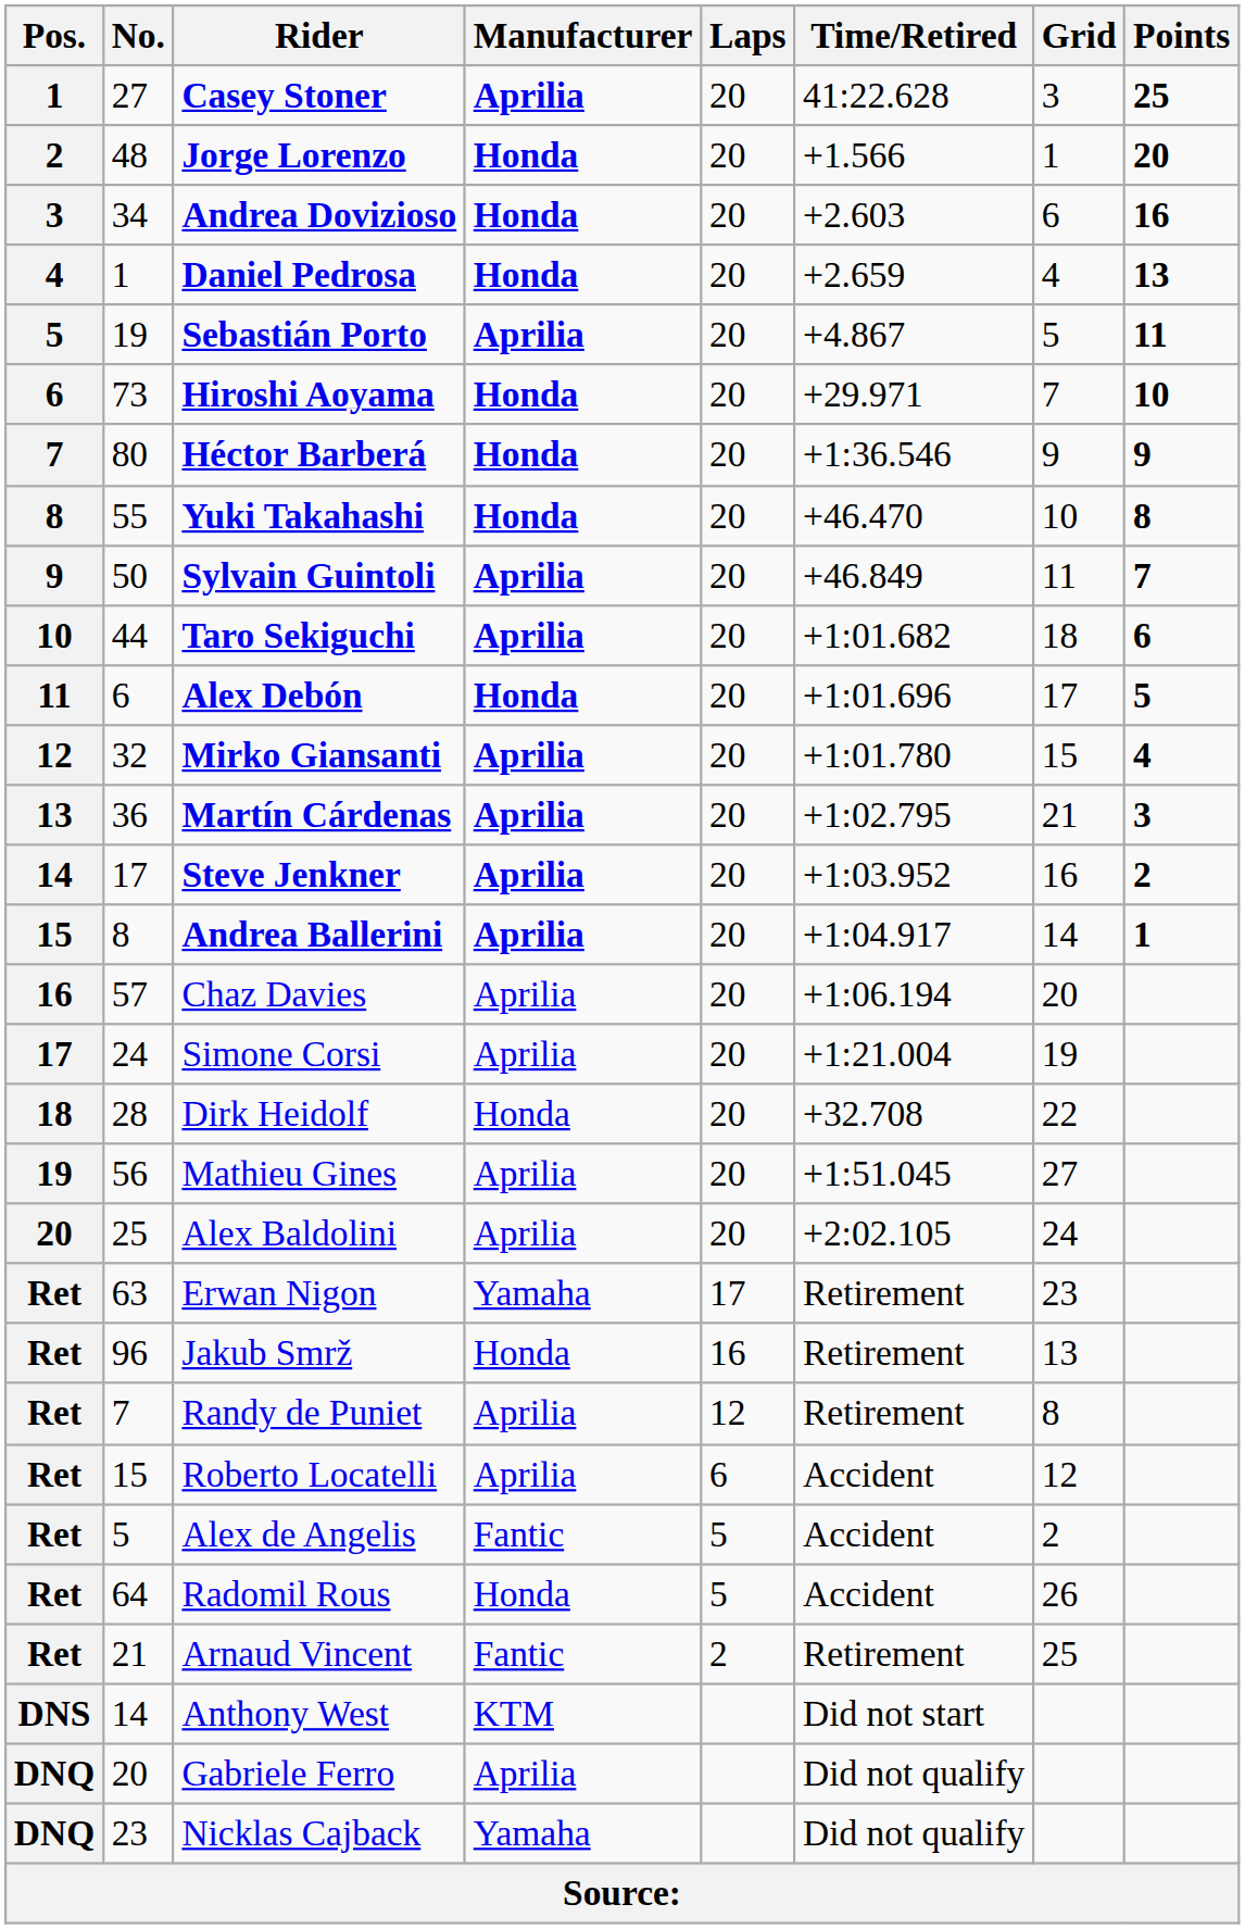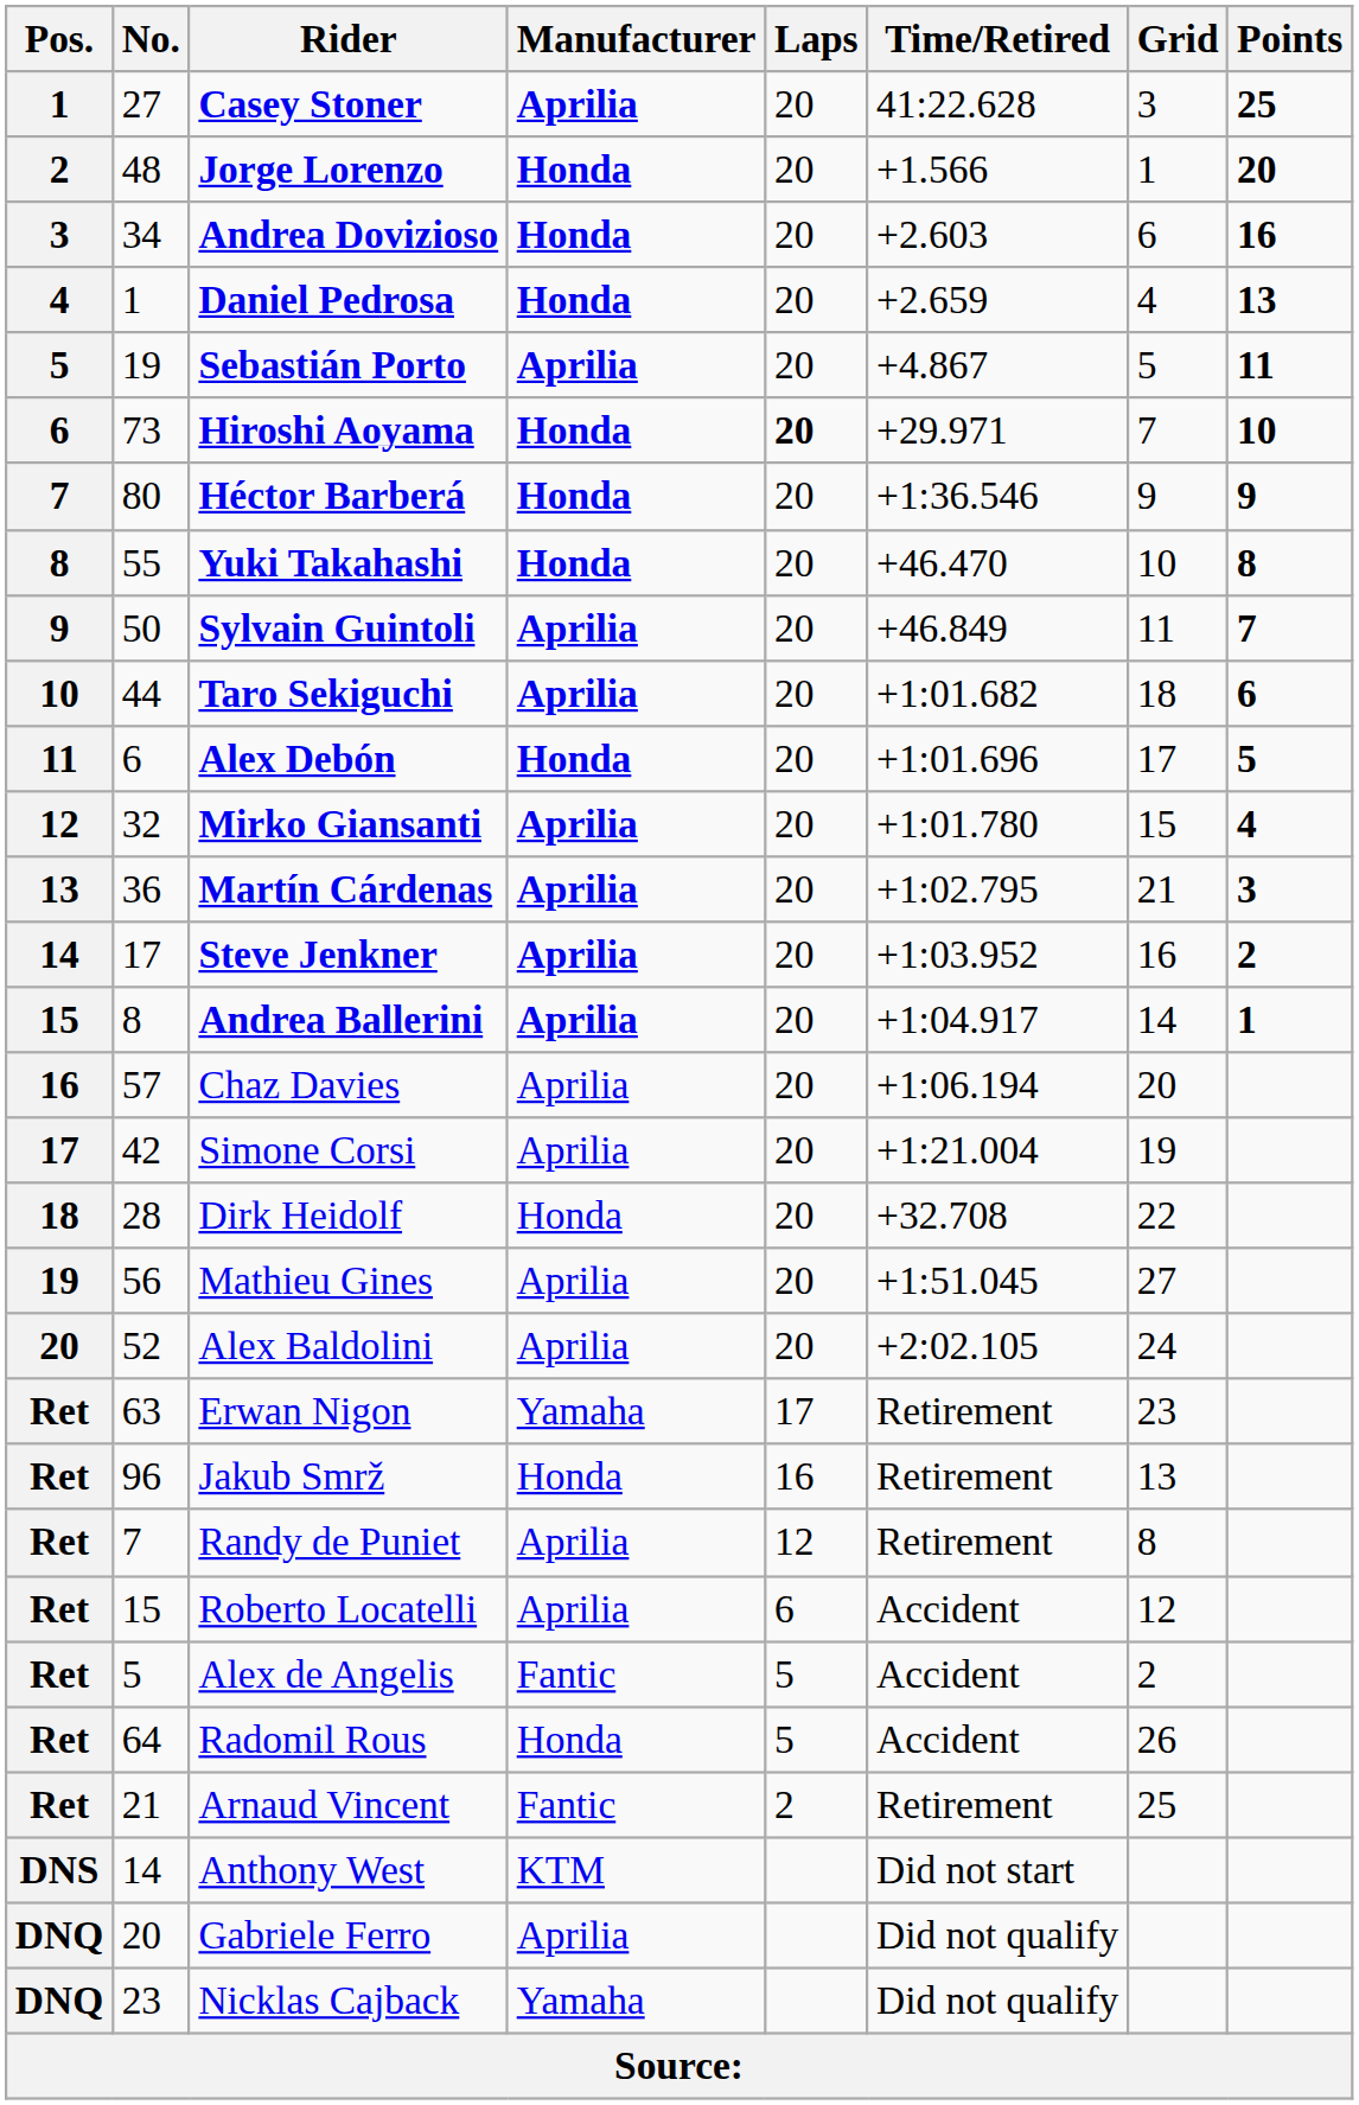Hiroshi Aoyama | Laps: normal -> bold
Simone Corsi | No.: 24 -> 42
Alex Baldolini | No.: 25 -> 52
